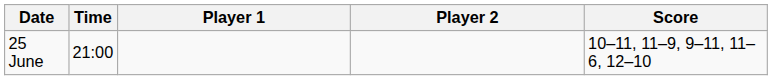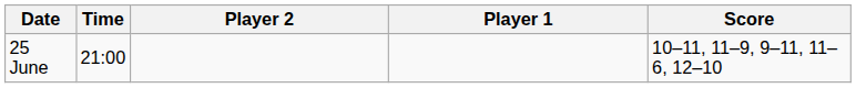columns swapped: Player 1 <-> Player 2
